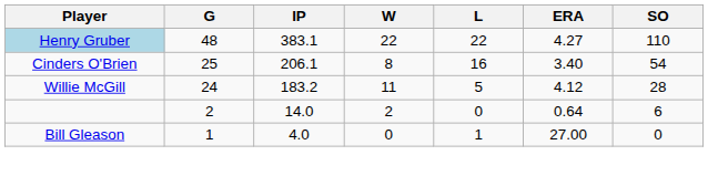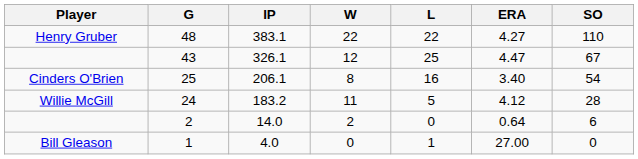48 | Player: lightblue background -> no background
+ row: 43 | 326.1 | 12 | 25 | 4.47 | 67
